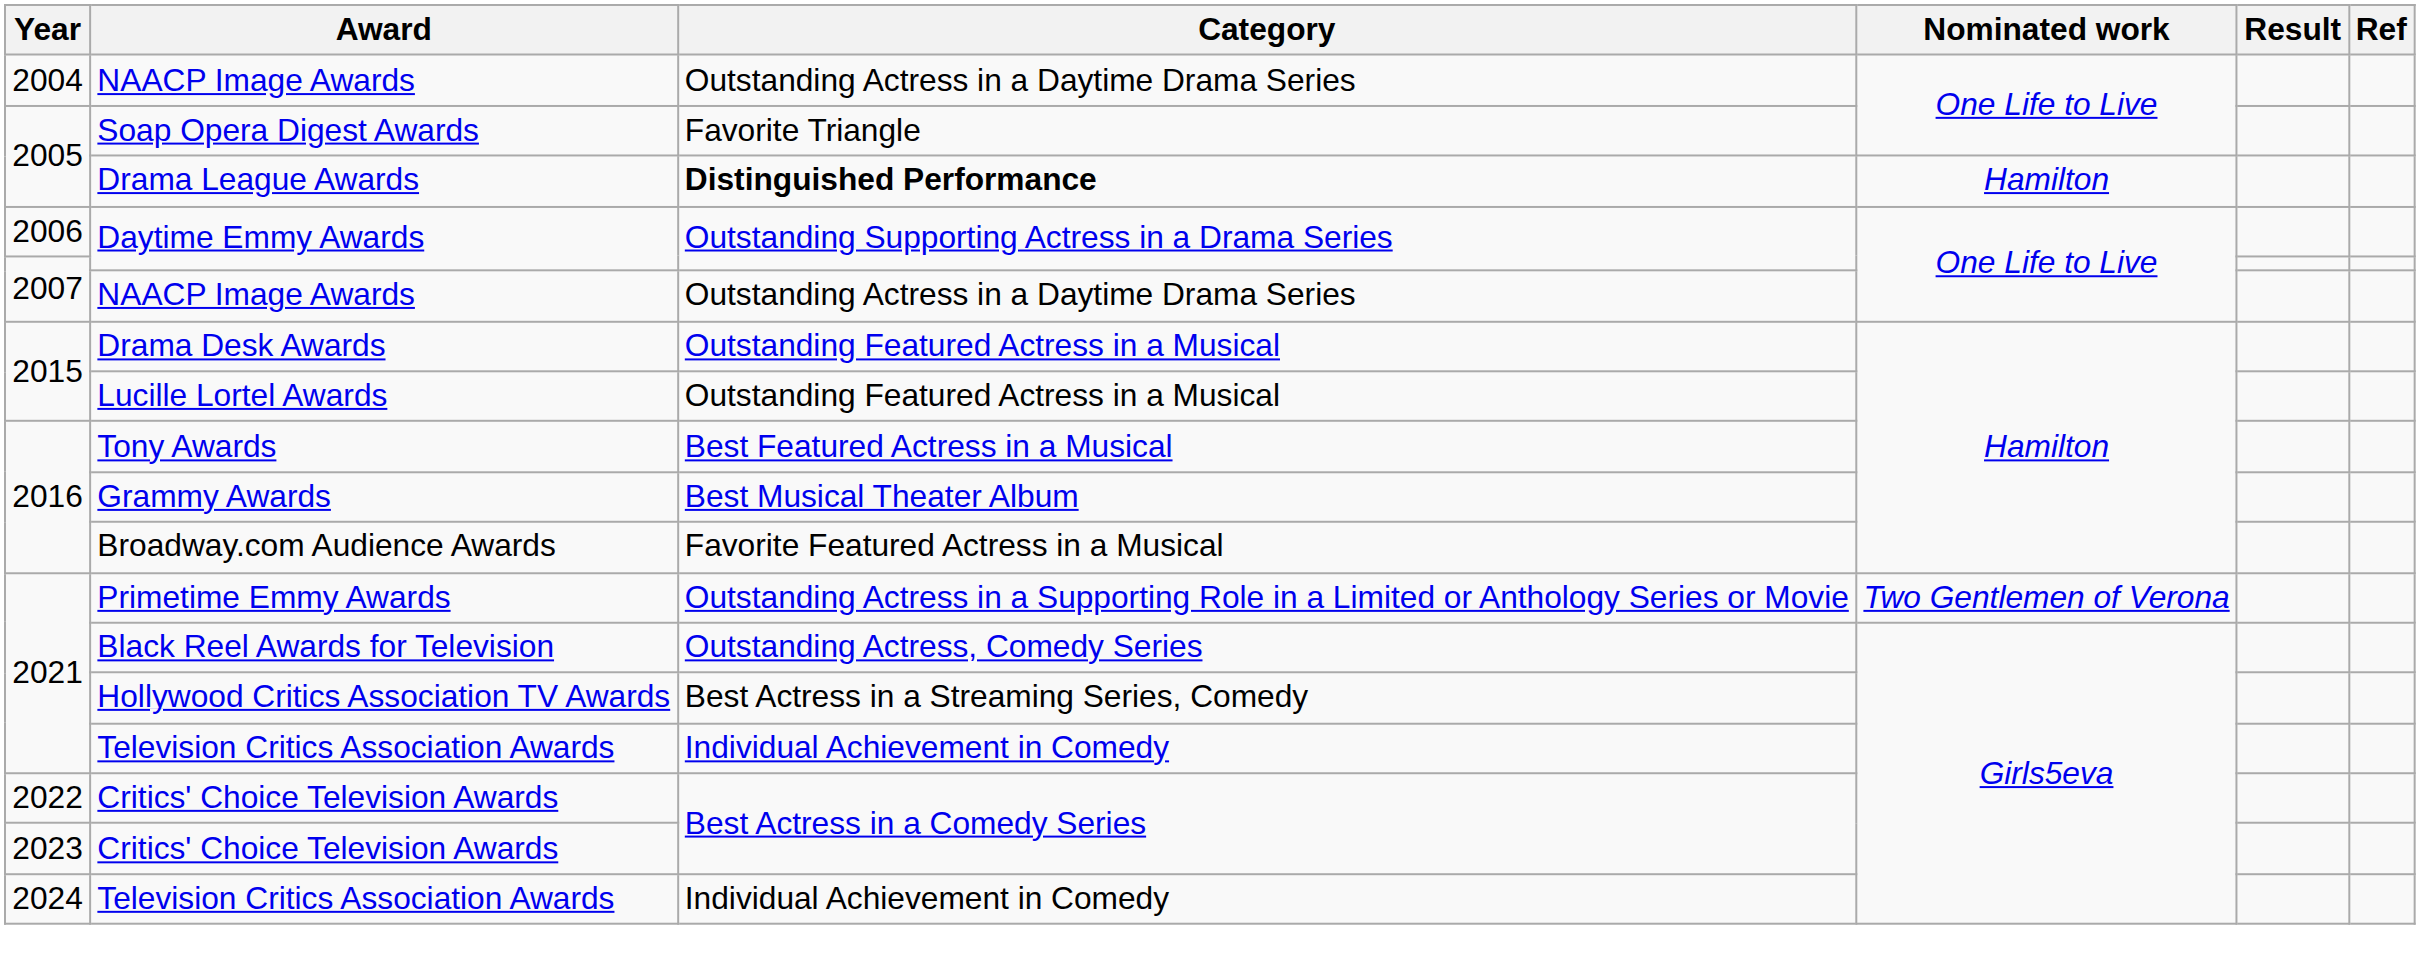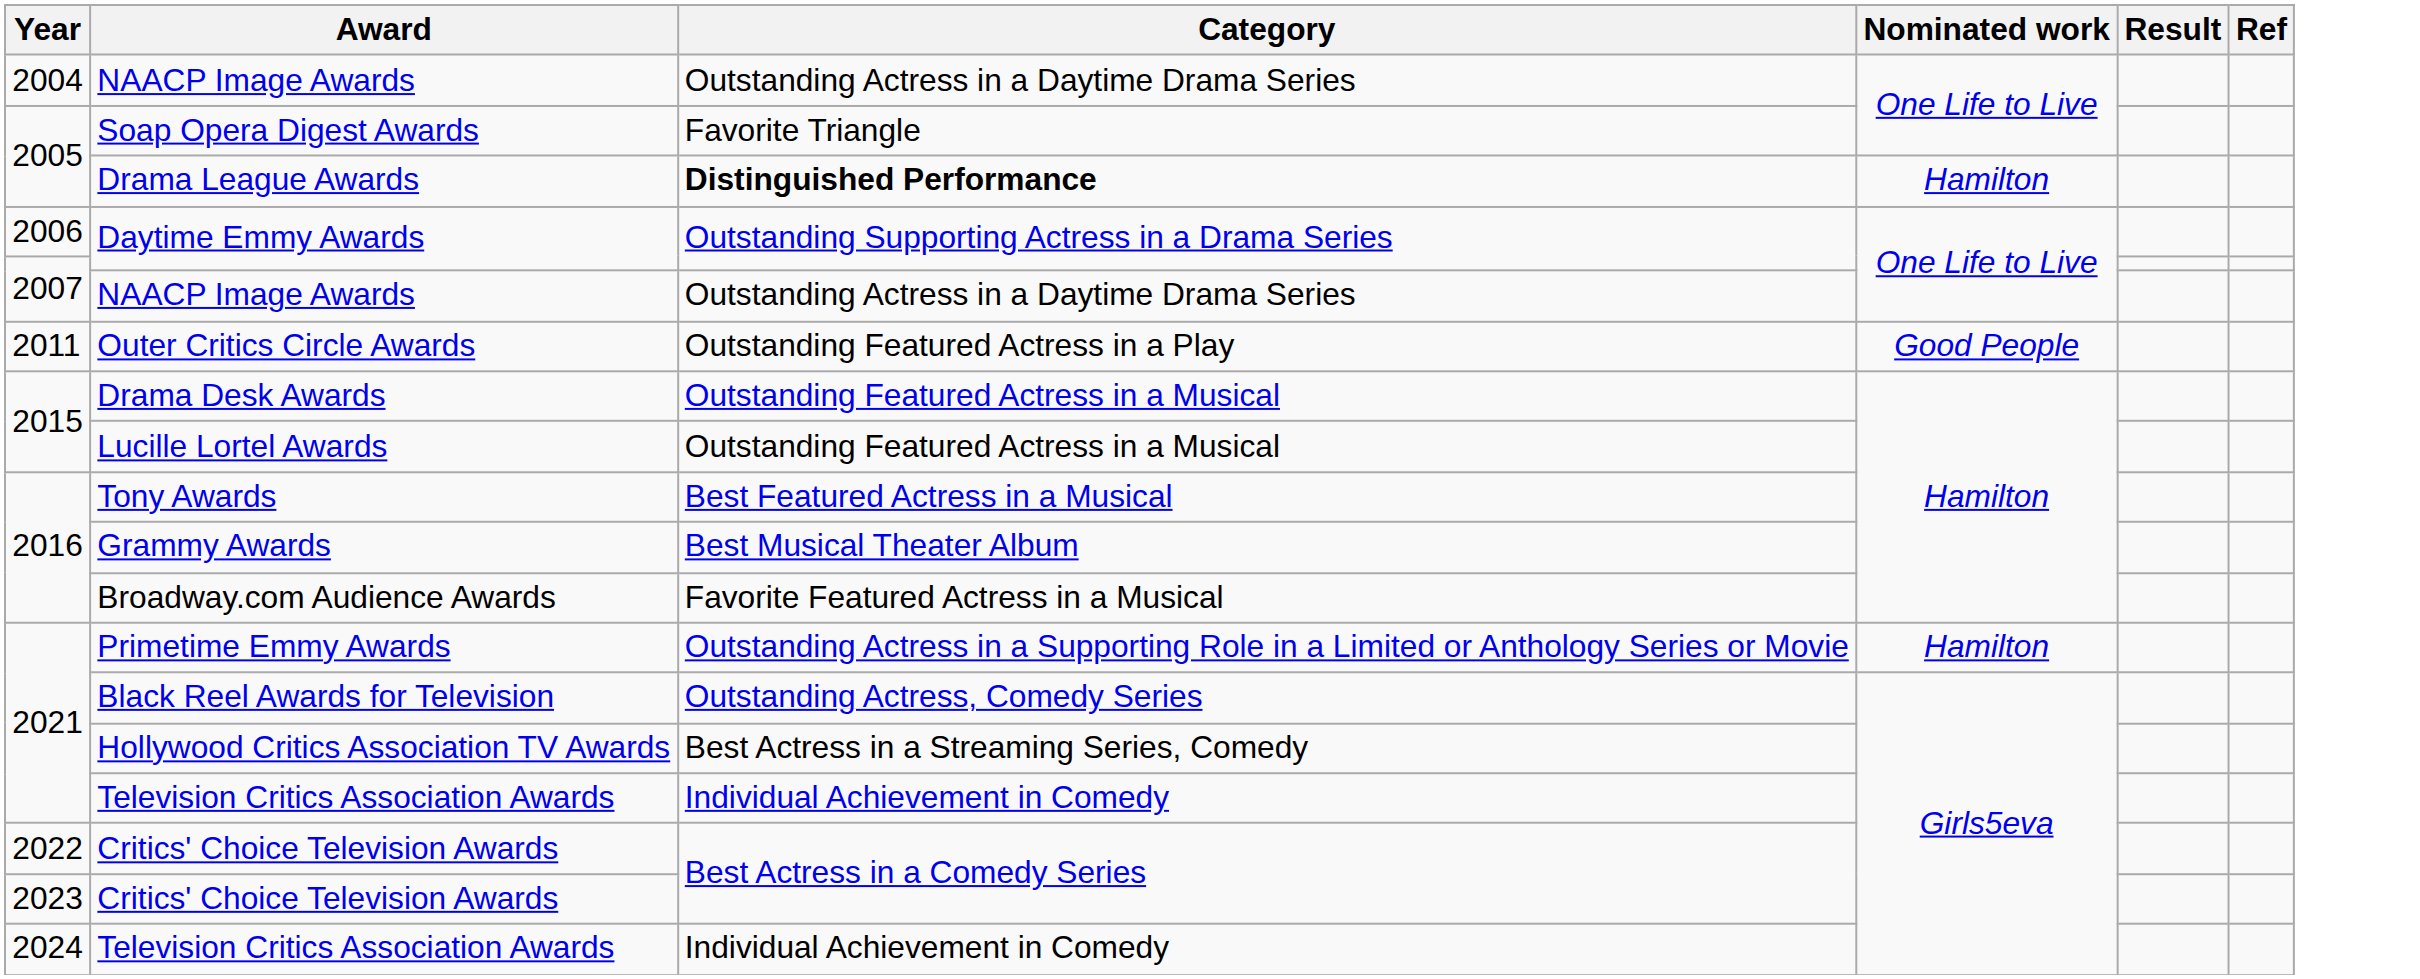+ row: 2011 | Outer Critics Circle Awards | Outstanding Featured Actress in a Play | Good People
Primetime Emmy Awards | Nominated work: Two Gentlemen of Verona -> Hamilton
